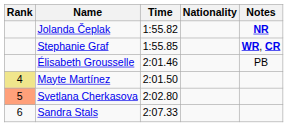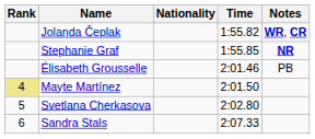columns swapped: Nationality <-> Time
Jolanda Čeplak | Notes: NR -> WR, CR
Stephanie Graf | Notes: WR, CR -> NR
Svetlana Cherkasova | Rank: lightsalmon background -> no background
